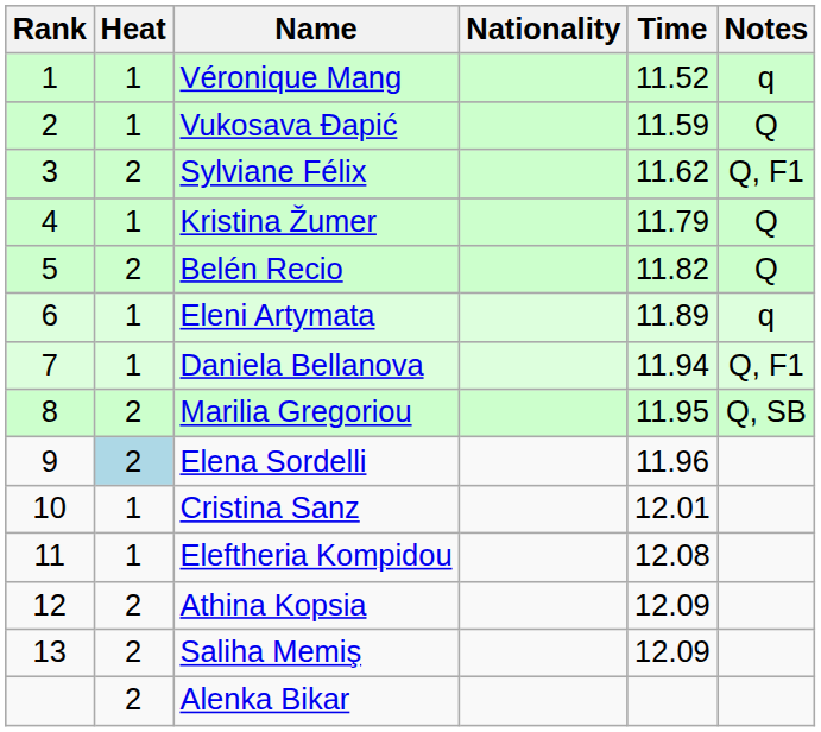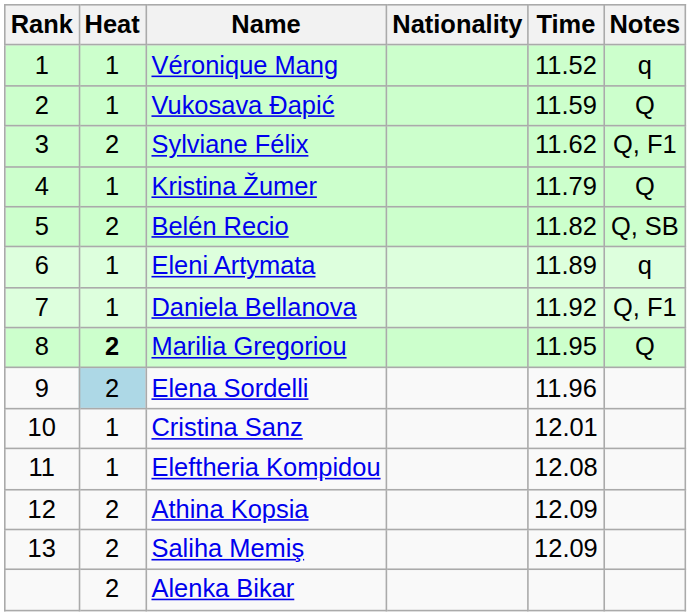Belén Recio | Notes: Q -> Q, SB
Daniela Bellanova | Time: 11.94 -> 11.92
Marilia Gregoriou | Heat: normal -> bold
Marilia Gregoriou | Notes: Q, SB -> Q
